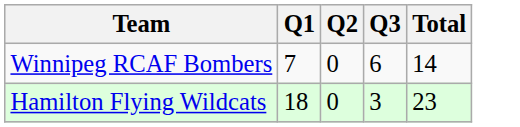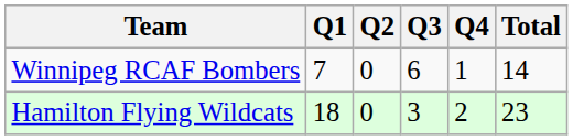+ column: Q4 | 1 | 2
